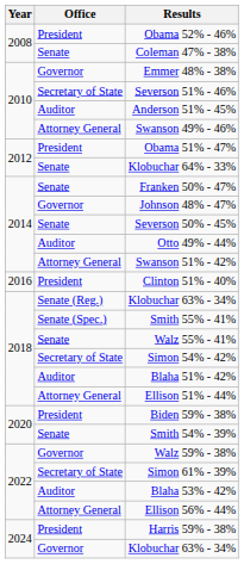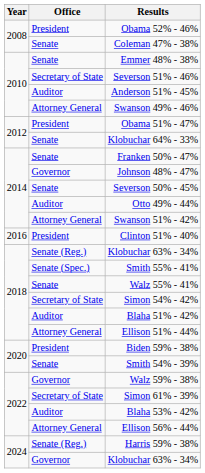Emmer 48% - 38% | Office: Governor -> Senate
Harris 59% - 38% | Office: President -> Senate (Reg.)
